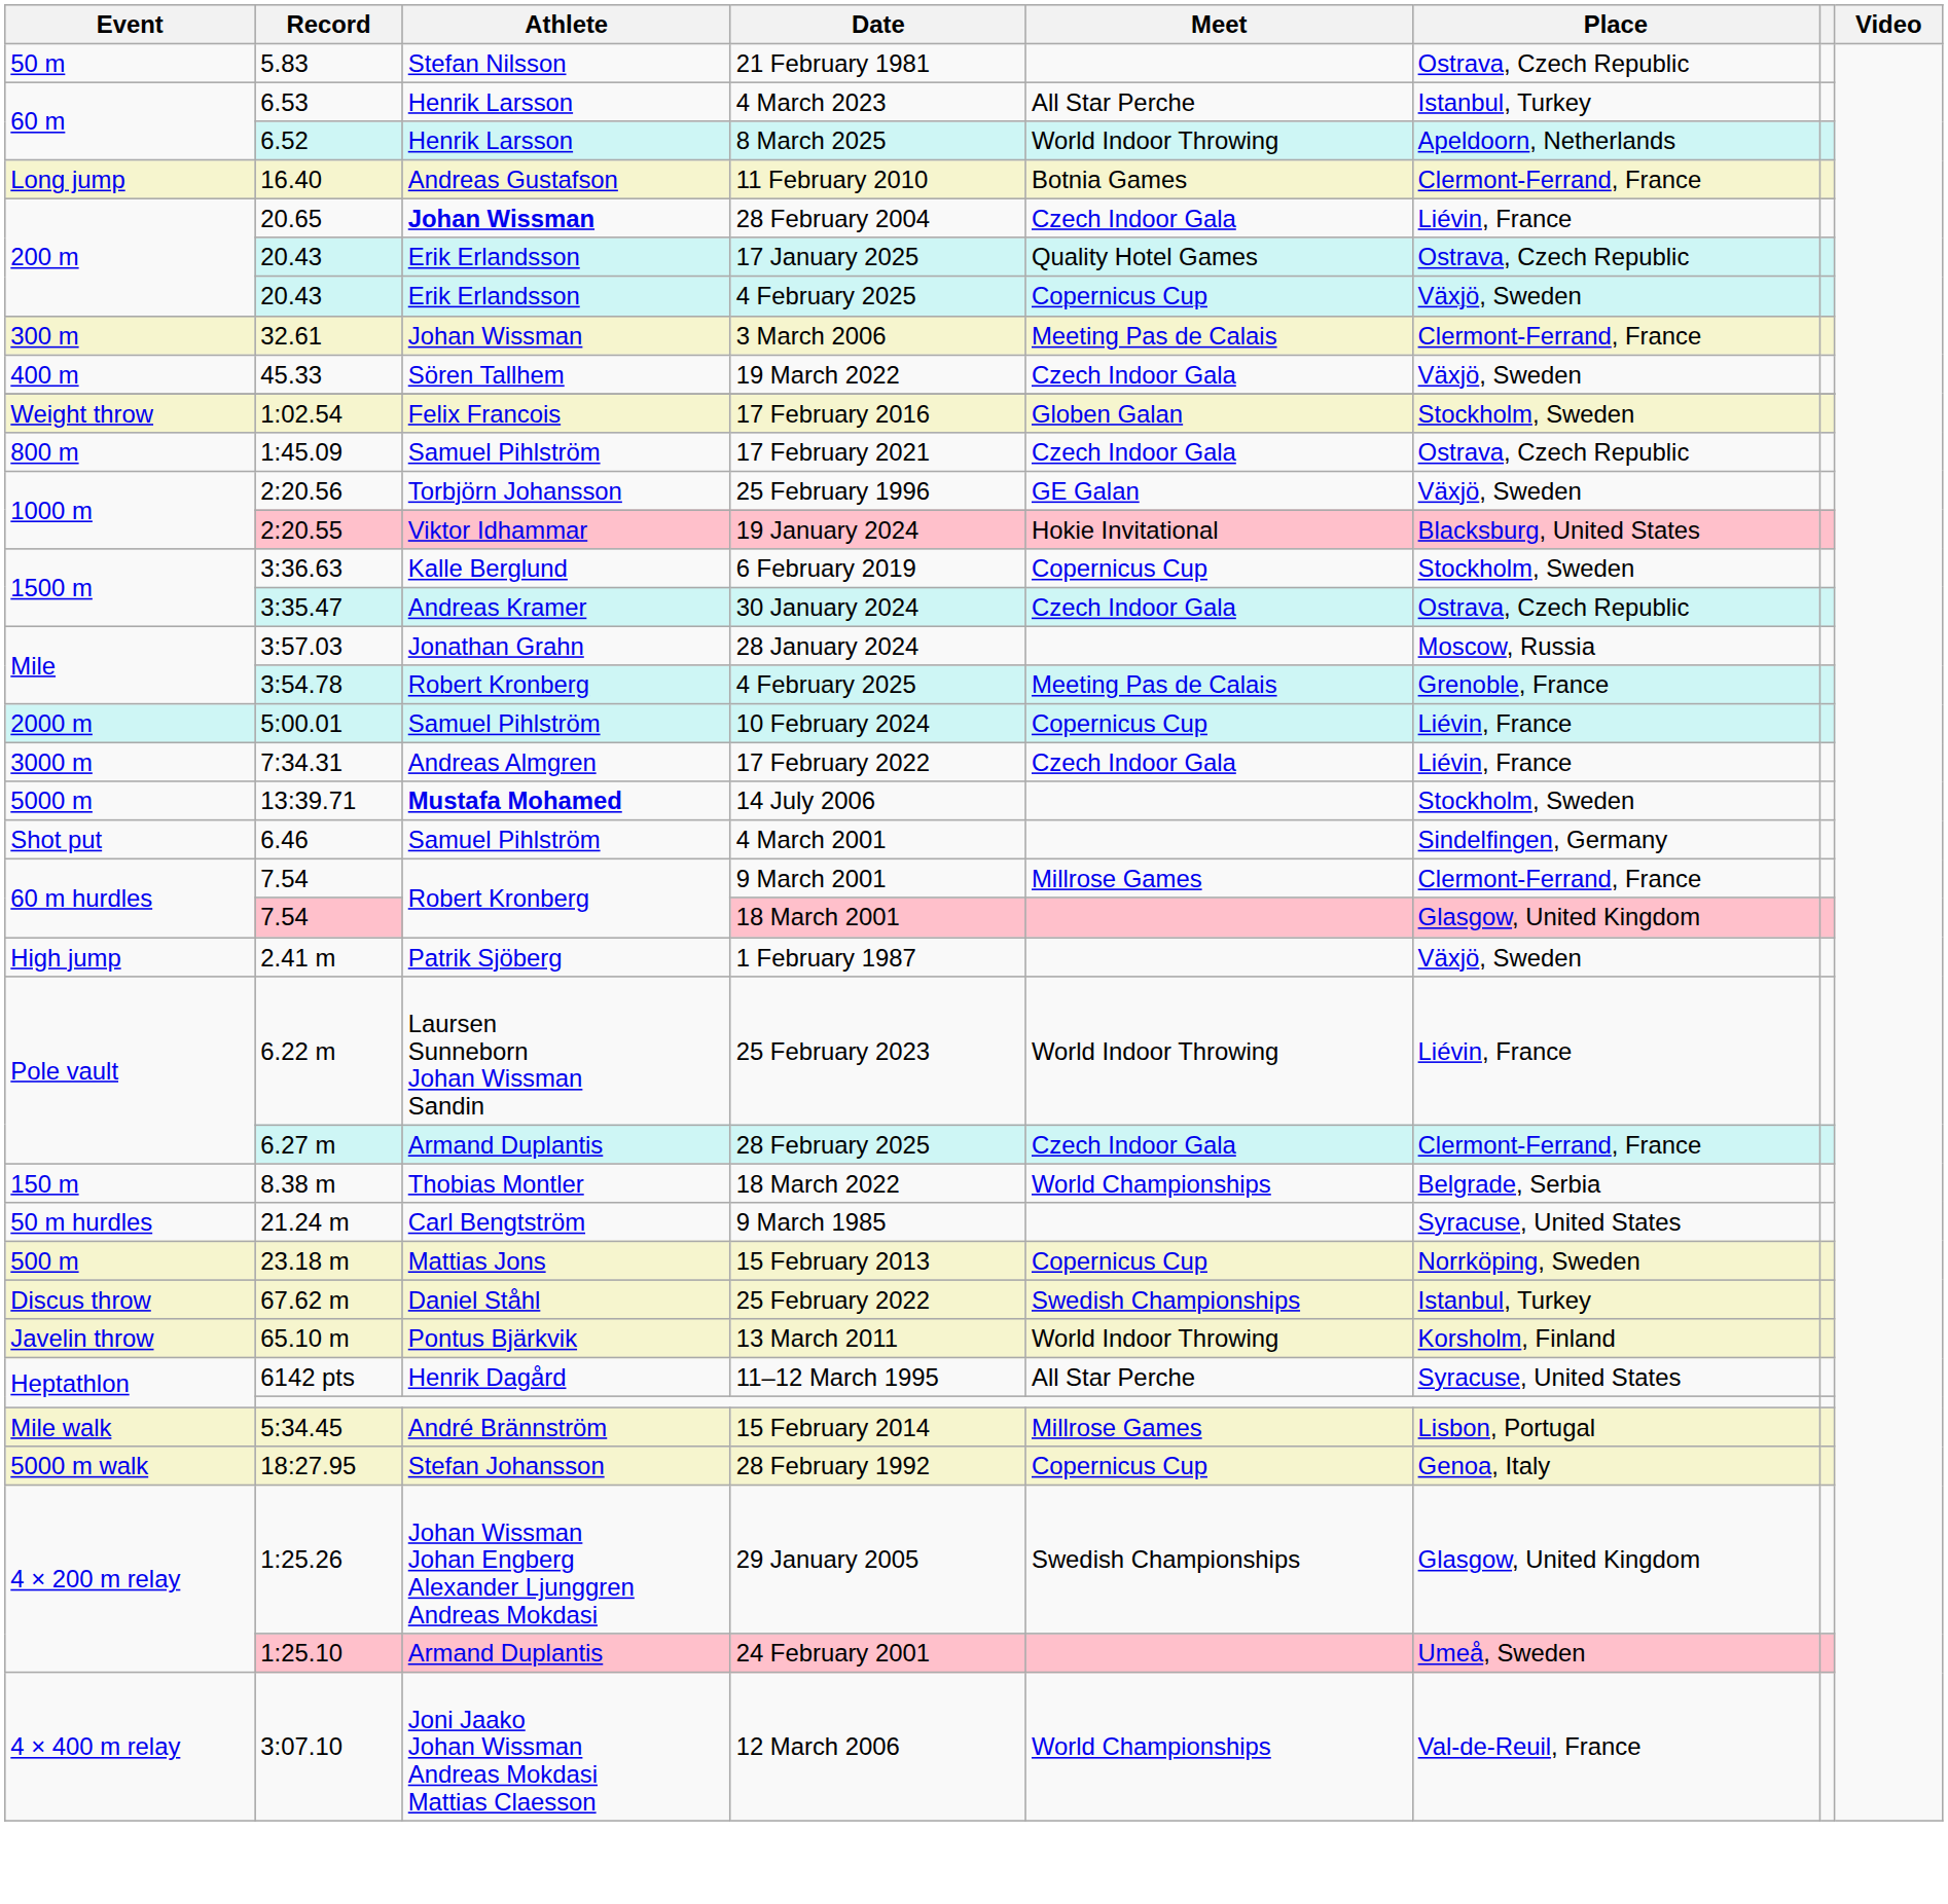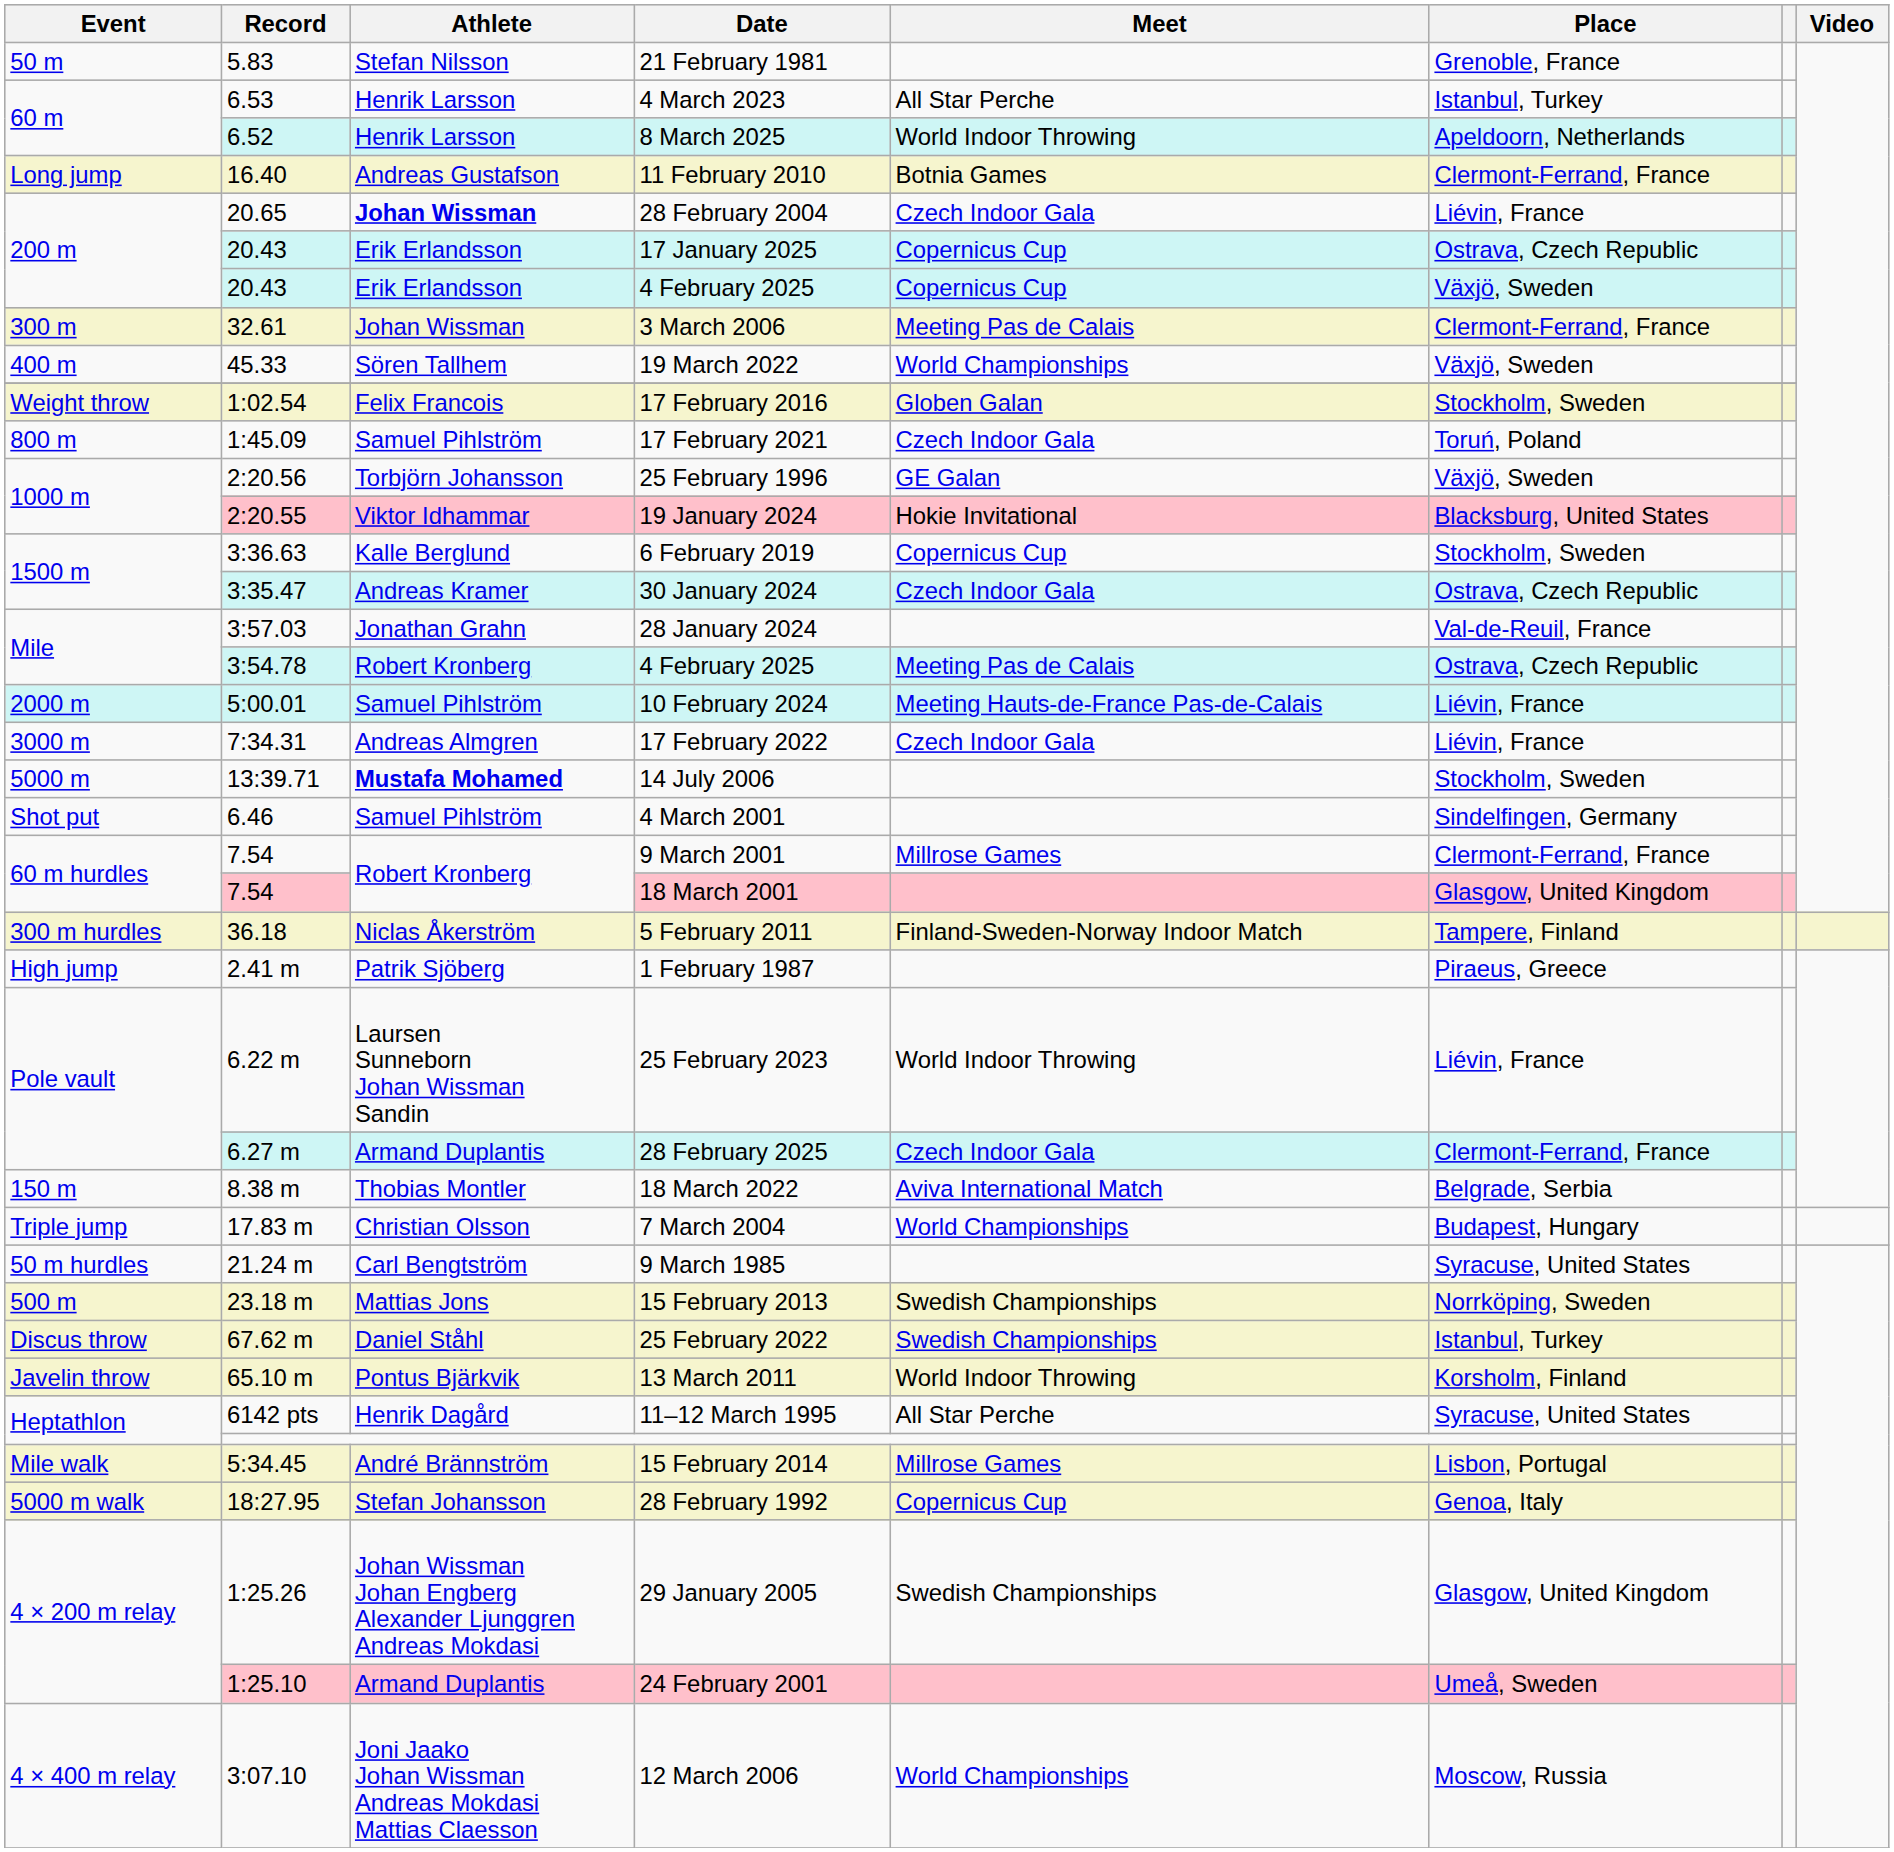21 February 1981 | Place: Ostrava, Czech Republic -> Grenoble, France
17 January 2025 | Meet: Quality Hotel Games -> Copernicus Cup
19 March 2022 | Meet: Czech Indoor Gala -> World Championships
17 February 2021 | Place: Ostrava, Czech Republic -> Toruń, Poland
28 January 2024 | Place: Moscow, Russia -> Val-de-Reuil, France
3:54.78 / 4 February 2025 | Place: Grenoble, France -> Ostrava, Czech Republic
10 February 2024 | Meet: Copernicus Cup -> Meeting Hauts-de-France Pas-de-Calais
+ row: 300 m hurdles | 36.18 | Niclas Åkerström | 5 February 2011 | Finland-Sweden-Norway Indoor Match | Tampere, Finland
1 February 1987 | Place: Växjö, Sweden -> Piraeus, Greece
18 March 2022 | Meet: World Championships -> Aviva International Match
+ row: Triple jump | 17.83 m | Christian Olsson | 7 March 2004 | World Championships | Budapest, Hungary
15 February 2013 | Meet: Copernicus Cup -> Swedish Championships
12 March 2006 | Place: Val-de-Reuil, France -> Moscow, Russia
